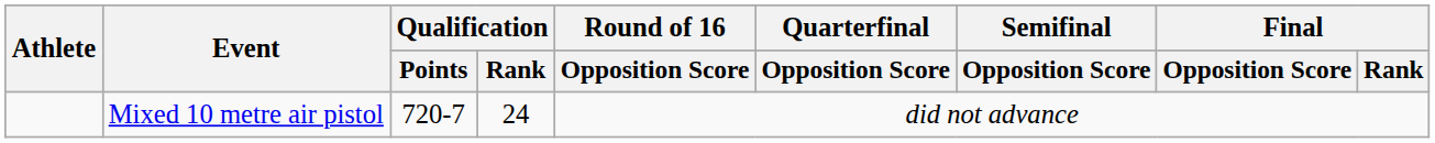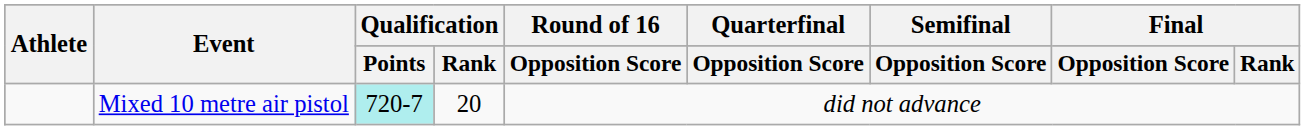Mixed 10 metre air pistol | Qualification / Points: no background -> paleturquoise background
Mixed 10 metre air pistol | Qualification / Rank: 24 -> 20
